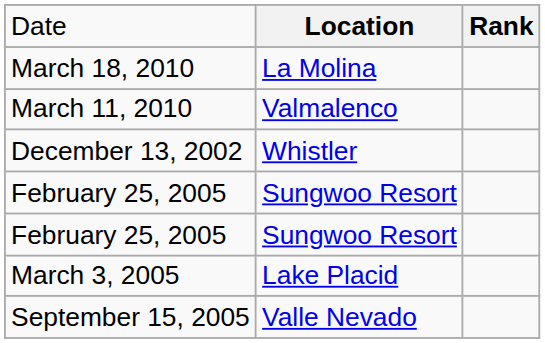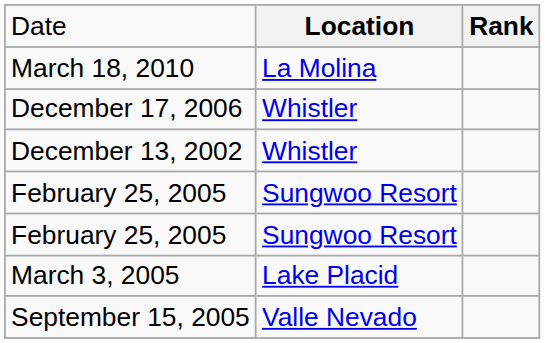- row: March 11, 2010 | Valmalenco
+ row: December 17, 2006 | Whistler
